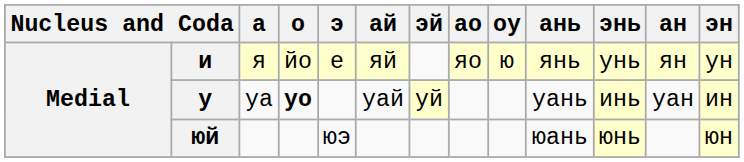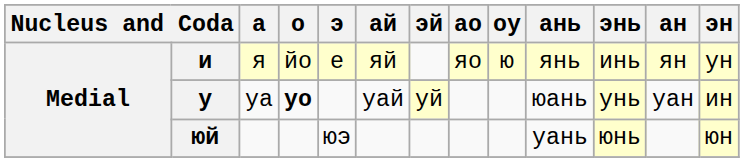и | энь: унь -> инь
у | ань: уань -> юань
у | энь: инь -> унь
юй | ань: юань -> уань
